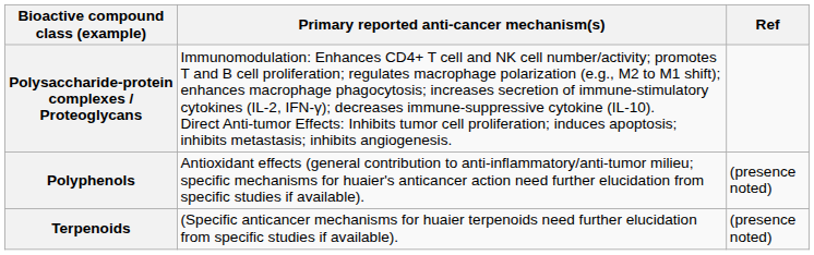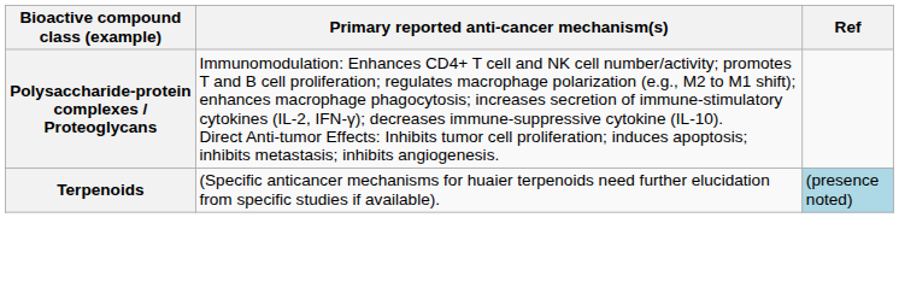- row: Polyphenols | Antioxidant effects (general contribution to anti-inflammatory/anti-tumor milieu; specific mechanisms for huaier's anticancer action need further elucidation from specific studies if available). | (presence noted)
Terpenoids | Ref: no background -> lightblue background
